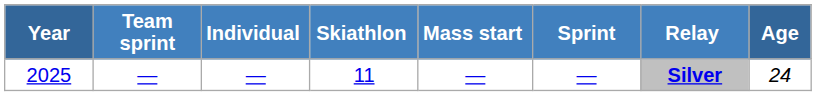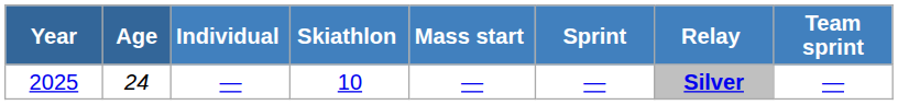columns swapped: Age <-> Team sprint
2025 | Skiathlon: 11 -> 10
